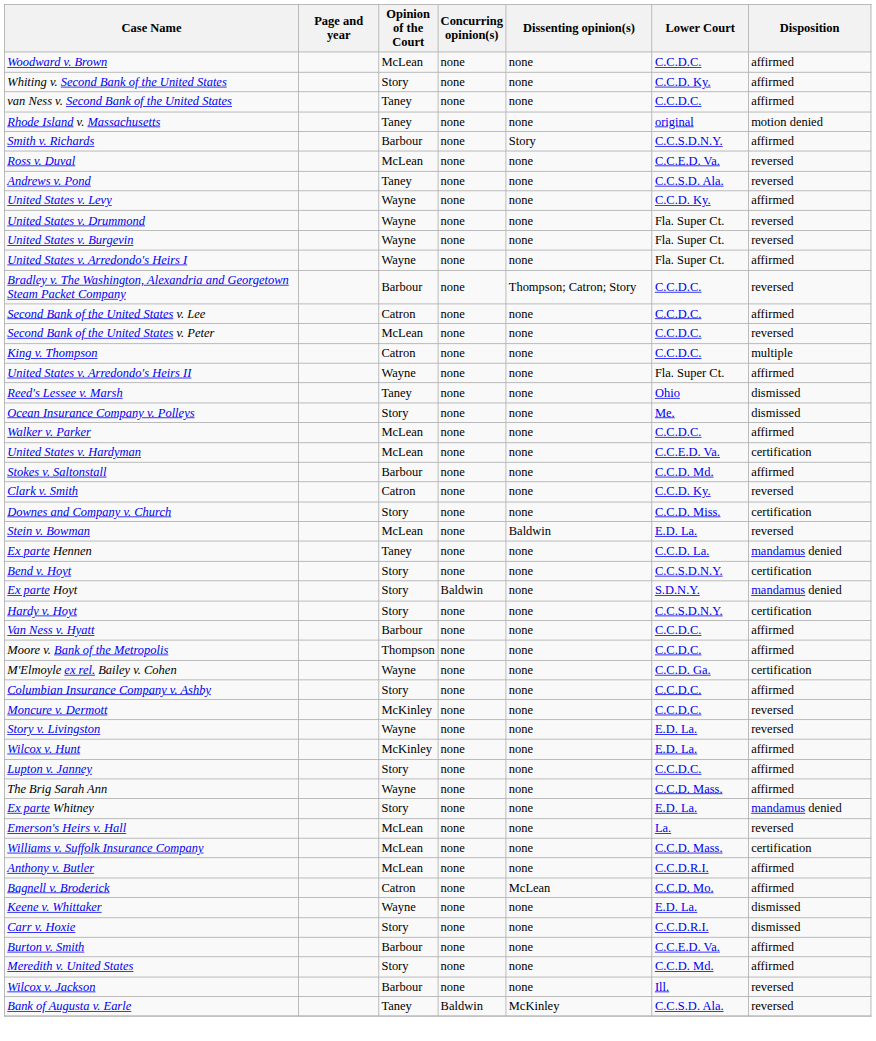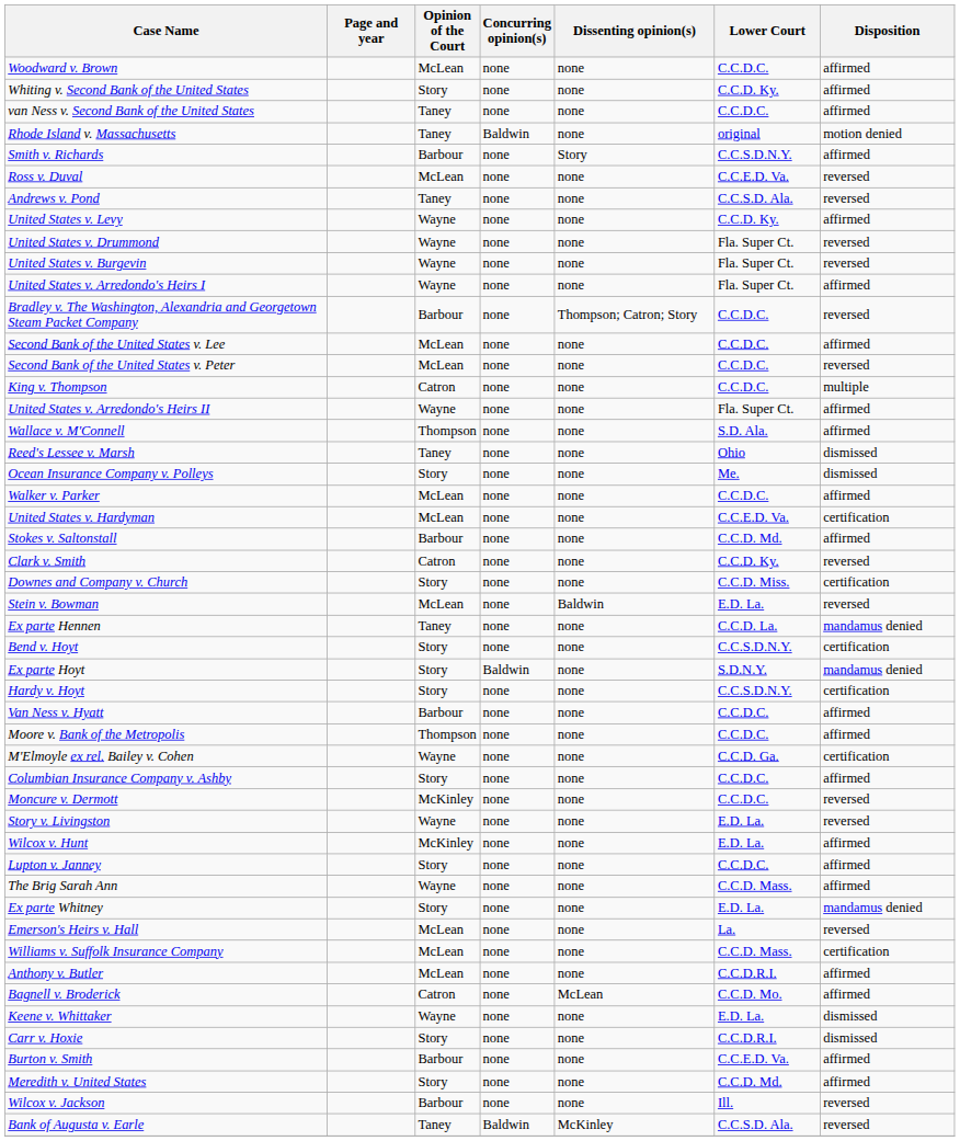Rhode Island v. Massachusetts | Concurring opinion(s): none -> Baldwin
Second Bank of the United States v. Lee | Opinion of the Court: Catron -> McLean
+ row: Wallace v. M'Connell | Thompson | none | none | S.D. Ala. | affirmed
